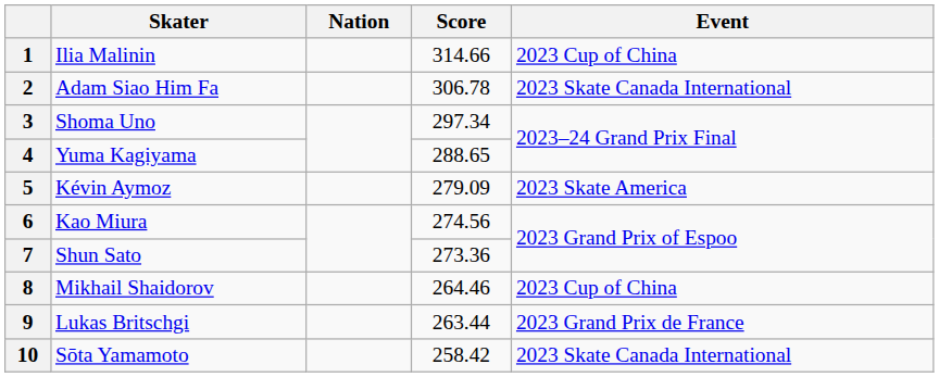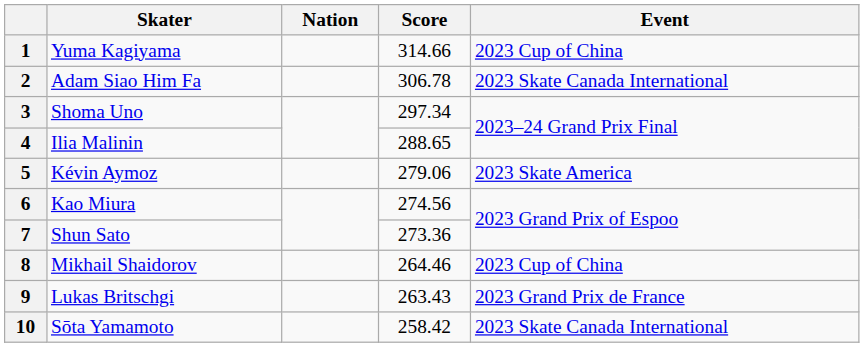1 | Skater: Ilia Malinin -> Yuma Kagiyama
4 | Skater: Yuma Kagiyama -> Ilia Malinin
5 | Score: 279.09 -> 279.06
9 | Score: 263.44 -> 263.43
